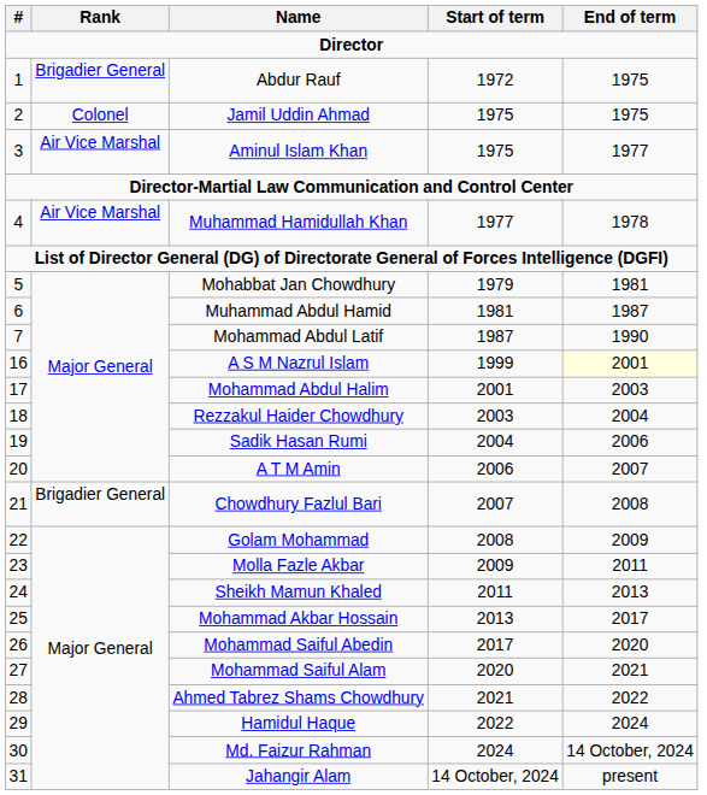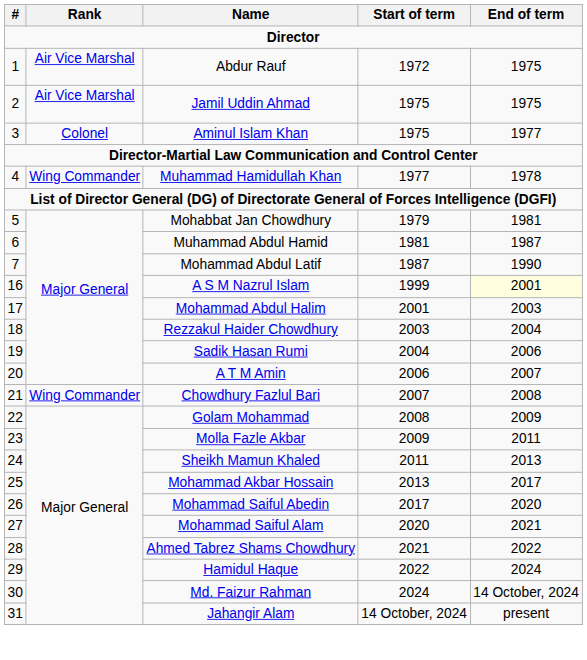Abdur Rauf | Rank: Brigadier General -> Air Vice Marshal
Jamil Uddin Ahmad | Rank: Colonel -> Air Vice Marshal
Aminul Islam Khan | Rank: Air Vice Marshal -> Colonel
Muhammad Hamidullah Khan | Rank: Air Vice Marshal -> Wing Commander
Chowdhury Fazlul Bari | Rank: Brigadier General -> Wing Commander
